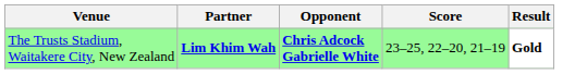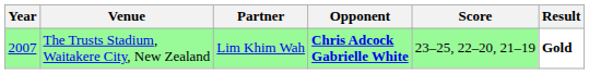+ column: Year | 2007
The Trusts Stadium, Waitakere City, New Zealand | Partner: bold -> normal
